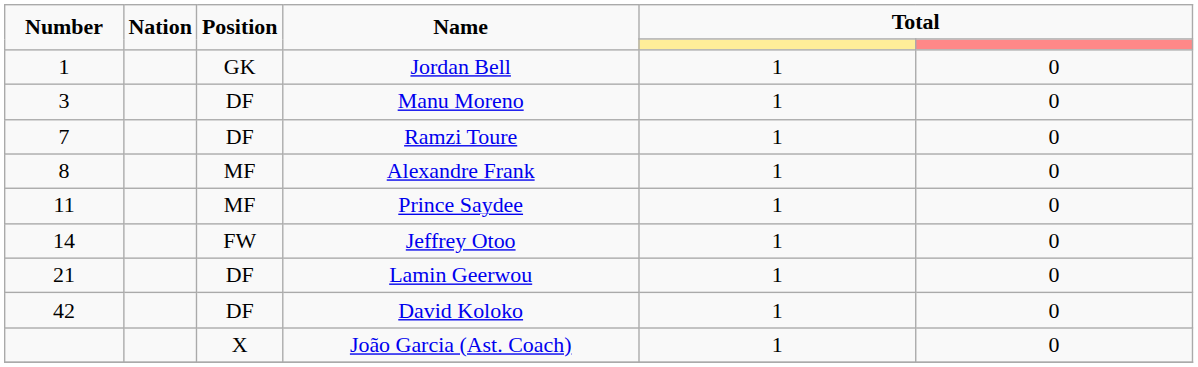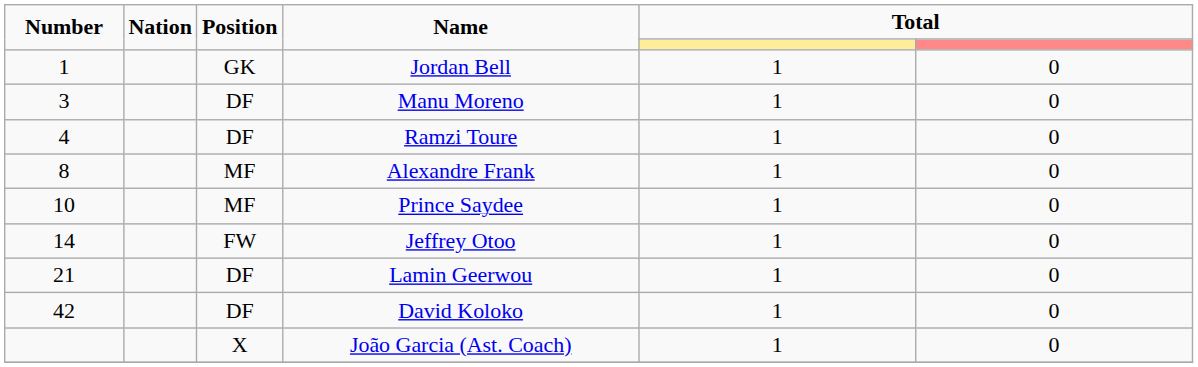Ramzi Toure | Number: 7 -> 4
Prince Saydee | Number: 11 -> 10
